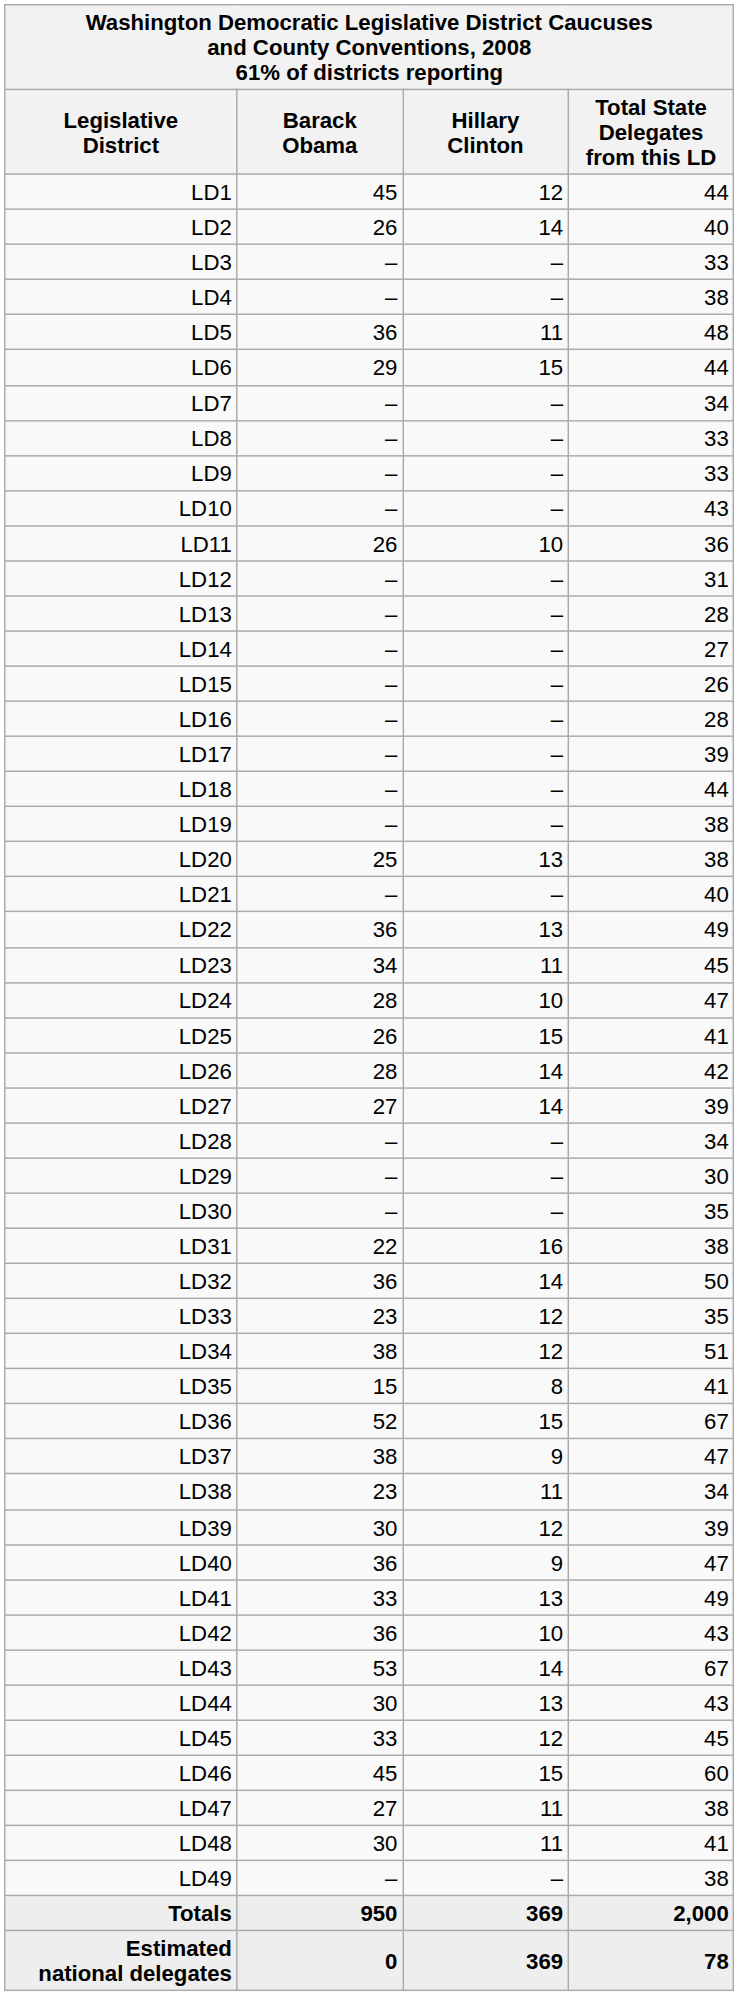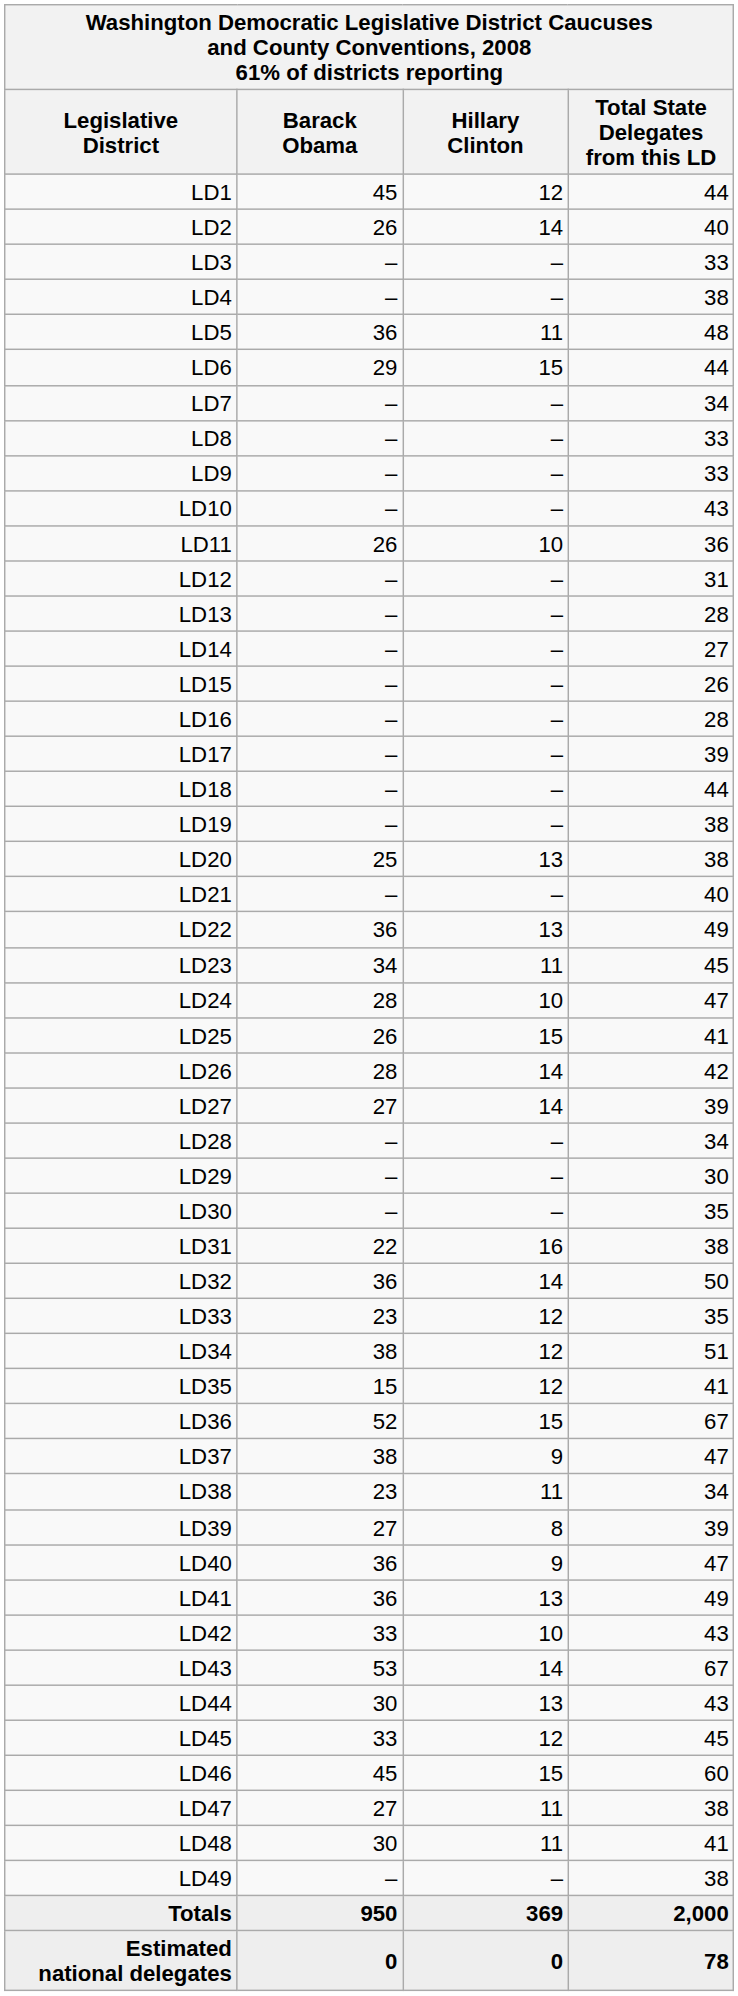LD35 | Hillary Clinton: 8 -> 12
LD39 | Barack Obama: 30 -> 27
LD39 | Hillary Clinton: 12 -> 8
LD41 | Barack Obama: 33 -> 36
LD42 | Barack Obama: 36 -> 33
Estimated national delegates | Hillary Clinton: 369 -> 0
